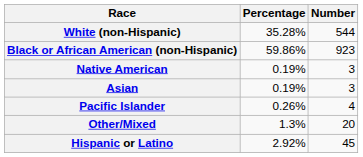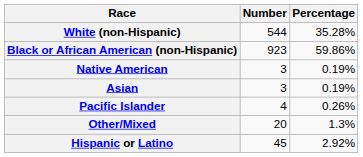columns swapped: Number <-> Percentage
